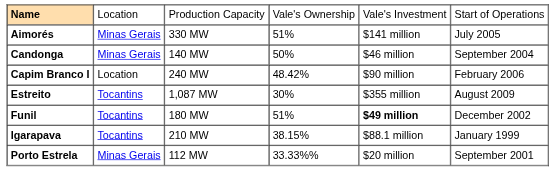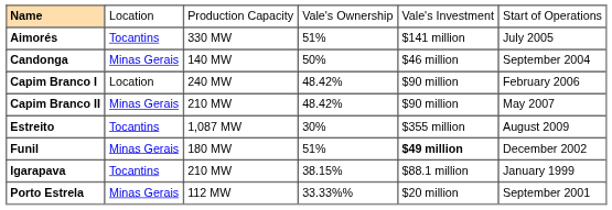Aimorés | column 2: Minas Gerais -> Tocantins
+ row: Capim Branco II | Minas Gerais | 210 MW | 48.42% | $90 million | May 2007
Funil | column 2: Tocantins -> Minas Gerais
